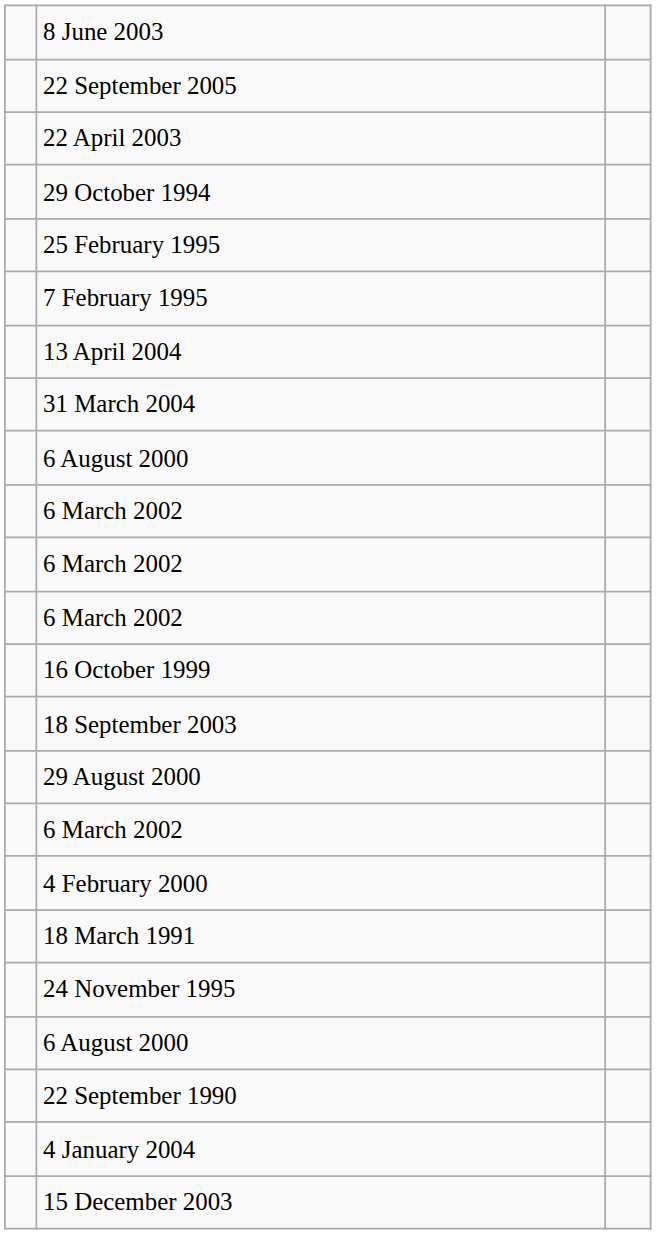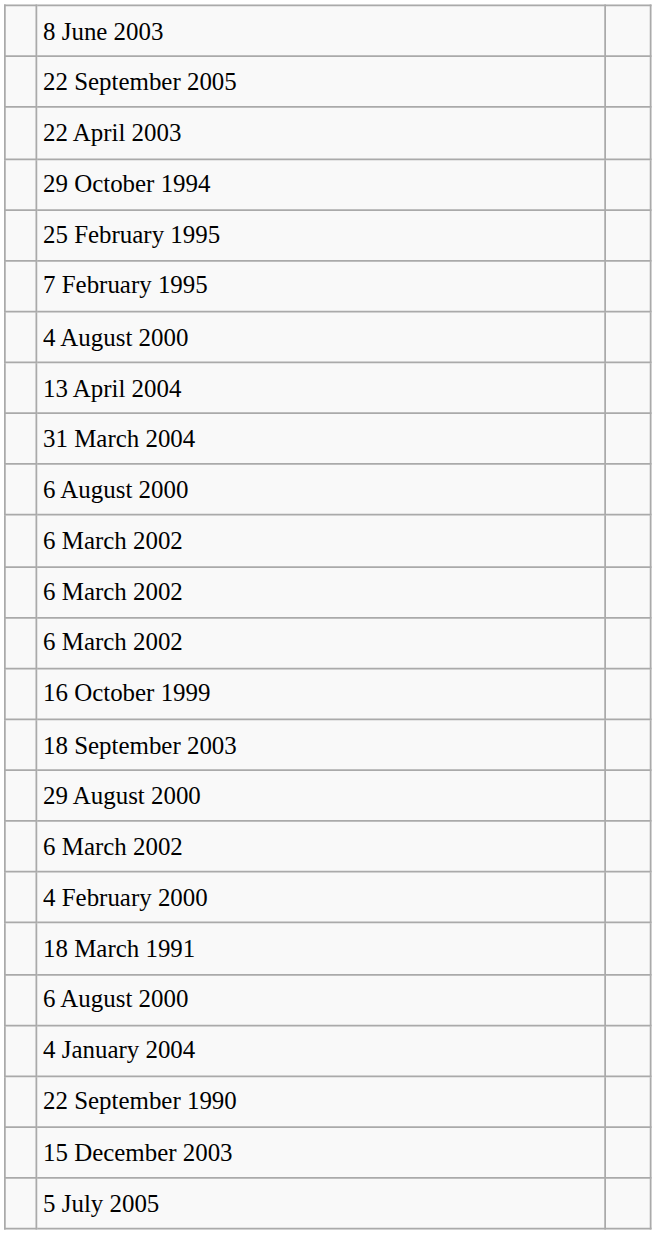+ row: 4 August 2000
- row: 24 November 1995
rows swapped: 4 January 2004 <-> 22 September 1990
+ row: 5 July 2005
